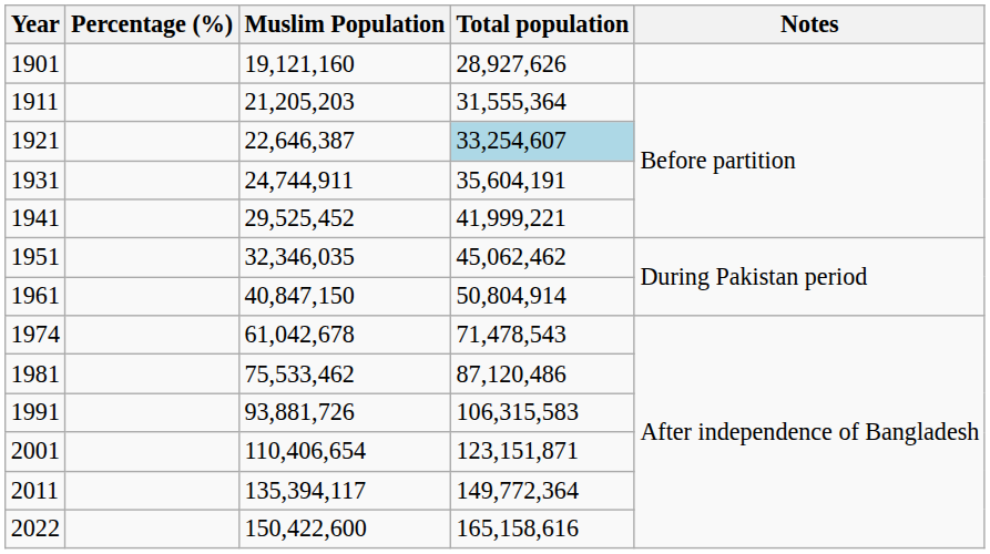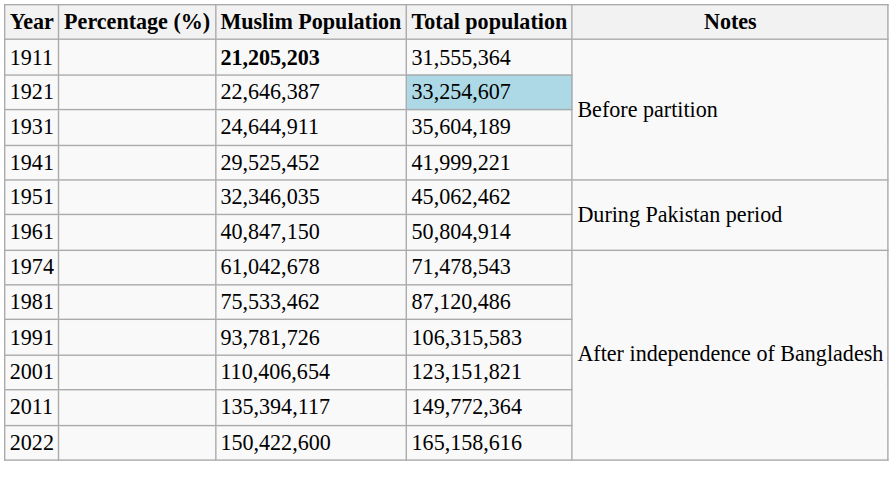- row: 1901 | 19,121,160 | 28,927,626
1911 | Muslim Population: normal -> bold
1931 | Muslim Population: 24,744,911 -> 24,644,911
1931 | Total population: 35,604,191 -> 35,604,189
1991 | Muslim Population: 93,881,726 -> 93,781,726
2001 | Total population: 123,151,871 -> 123,151,821
